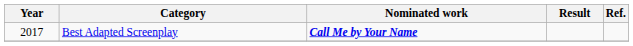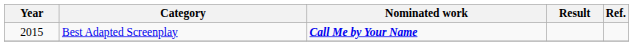Best Adapted Screenplay | Year: 2017 -> 2015
